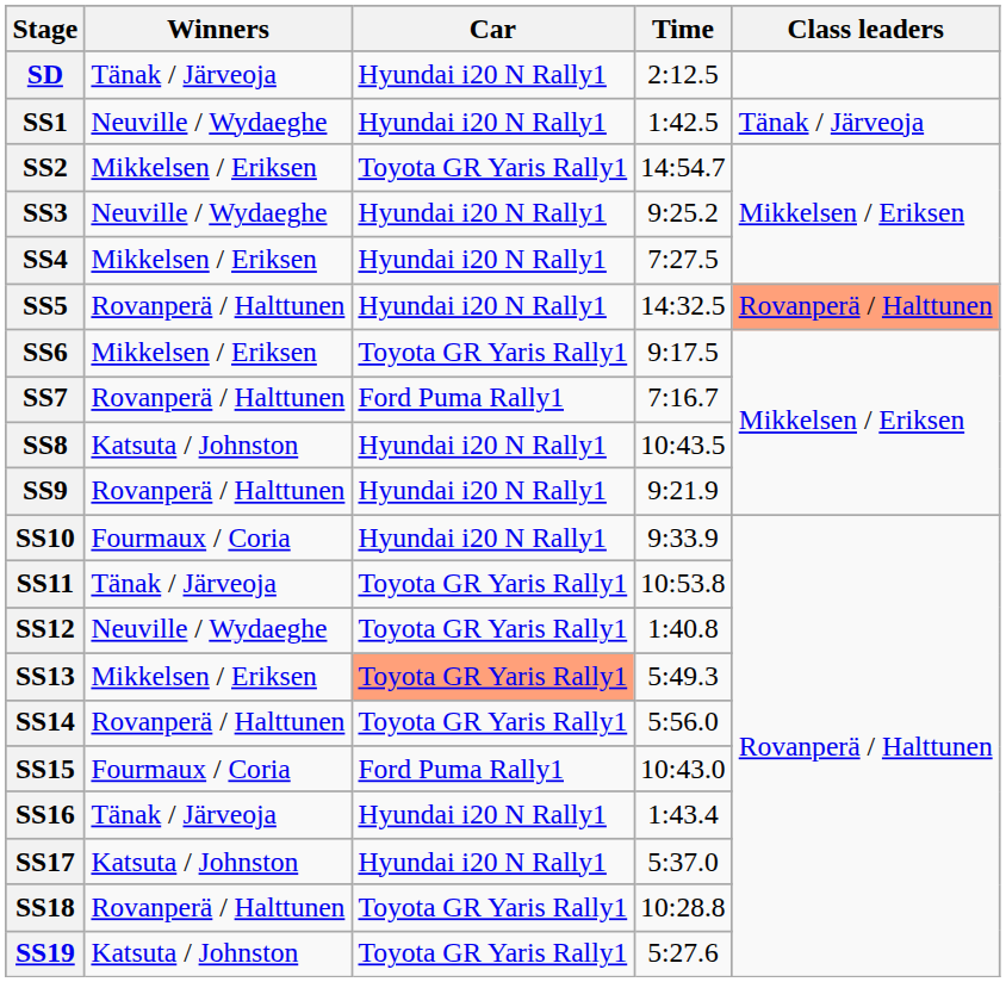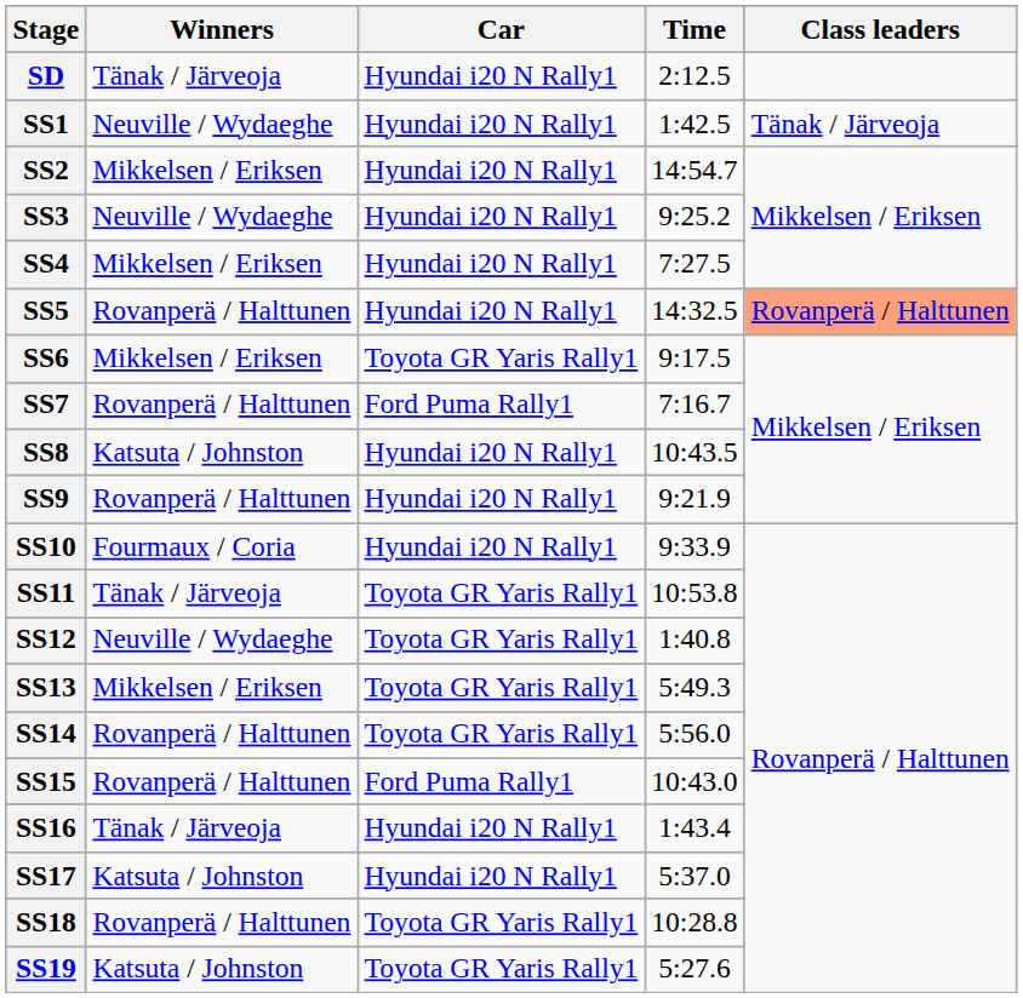SS2 | Car: Toyota GR Yaris Rally1 -> Hyundai i20 N Rally1
SS13 | Car: lightsalmon background -> no background
SS15 | Winners: Fourmaux / Coria -> Rovanperä / Halttunen
